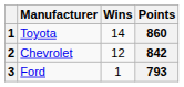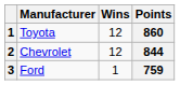Toyota | Wins: 14 -> 12
Chevrolet | Points: 842 -> 844
Ford | Points: 793 -> 759
